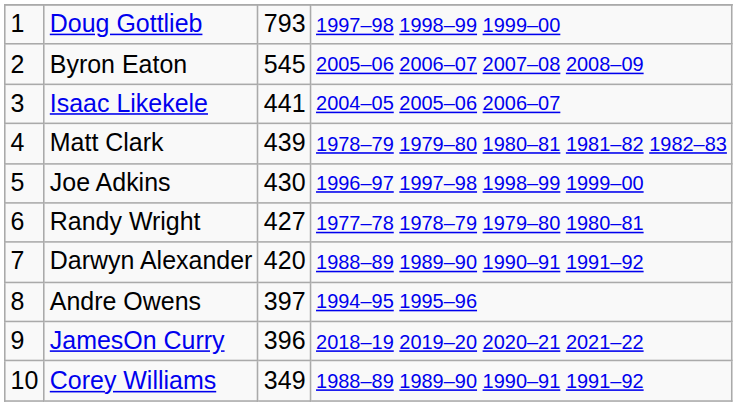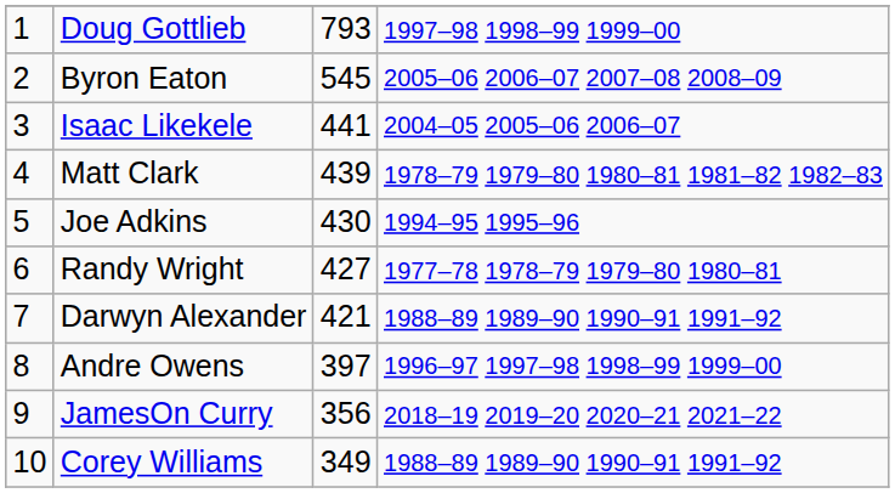Joe Adkins | column 4: 1996–97 1997–98 1998–99 1999–00 -> 1994–95 1995–96
Darwyn Alexander | column 3: 420 -> 421
Andre Owens | column 4: 1994–95 1995–96 -> 1996–97 1997–98 1998–99 1999–00
JamesOn Curry | column 3: 396 -> 356
